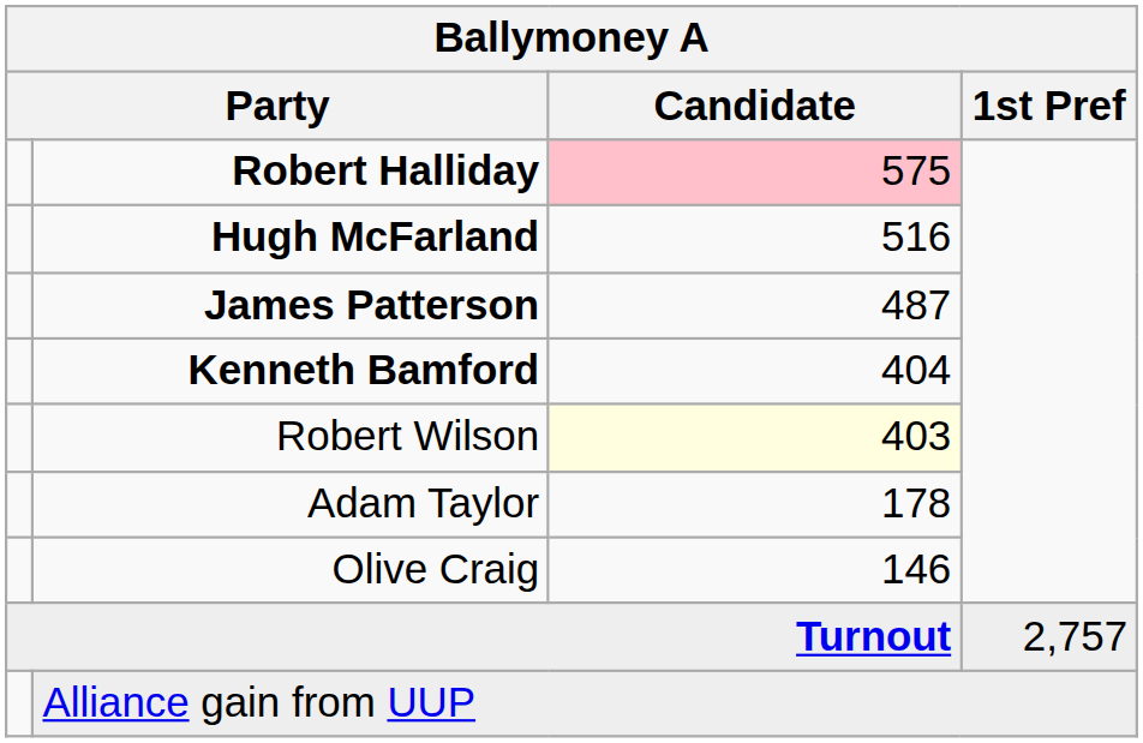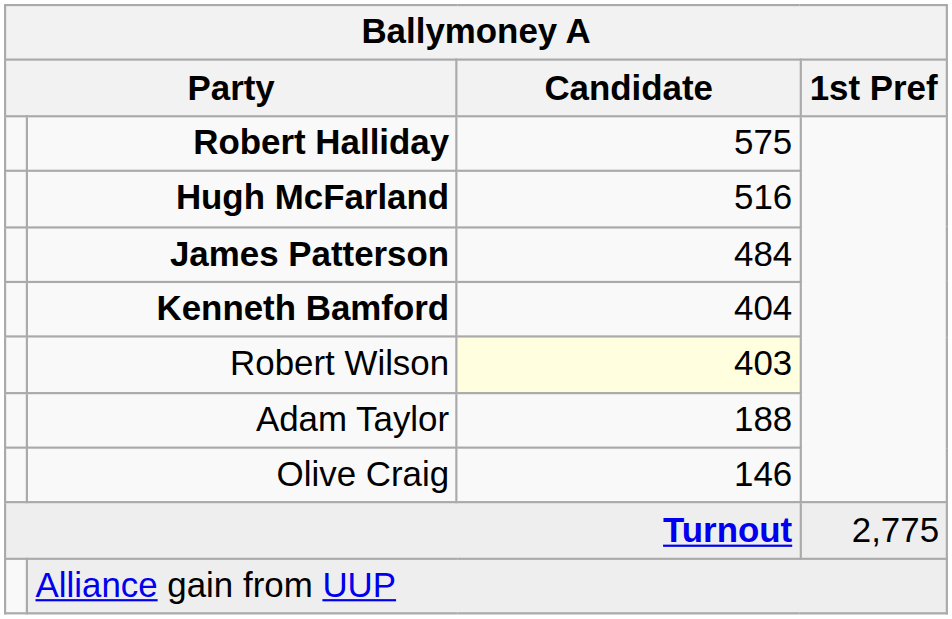Robert Halliday | Candidate: pink background -> no background
James Patterson | Candidate: 487 -> 484
Adam Taylor | Candidate: 178 -> 188
Turnout | 1st Pref: 2,757 -> 2,775
